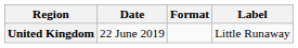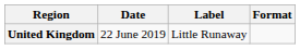columns swapped: Format <-> Label
